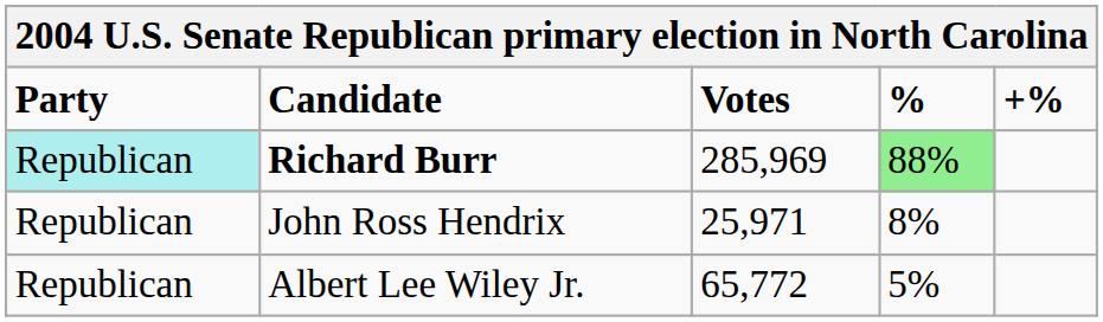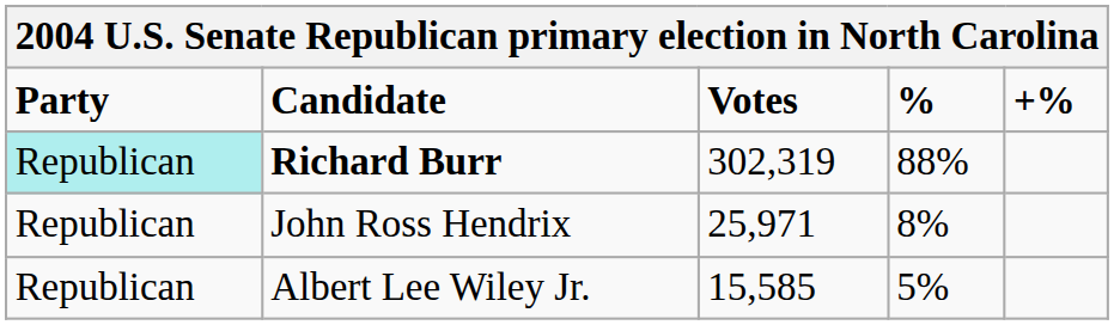Richard Burr | Votes: 285,969 -> 302,319
Richard Burr | %: lightgreen background -> no background
Albert Lee Wiley Jr. | Votes: 65,772 -> 15,585
